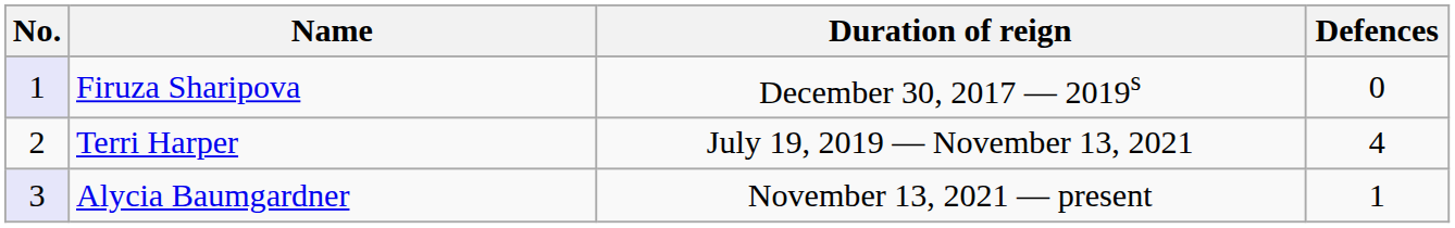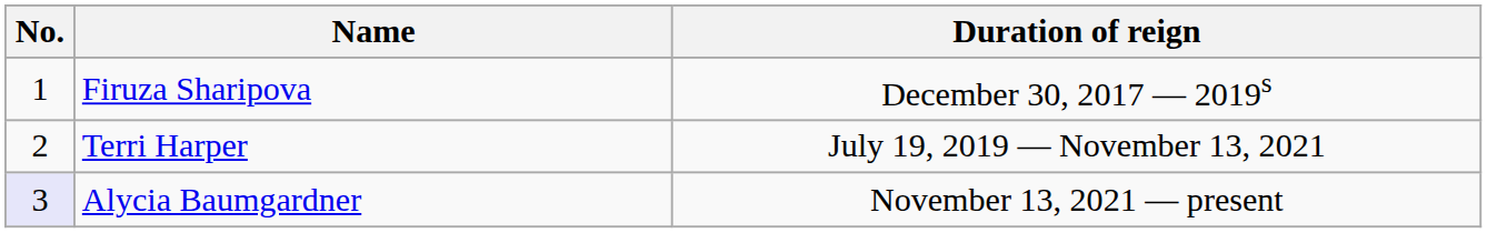- column: Defences | 0 | 4 | 1
Firuza Sharipova | No.: lavender background -> no background
